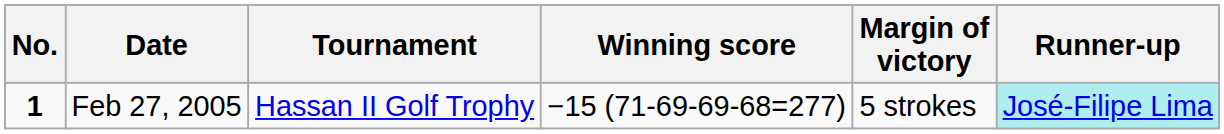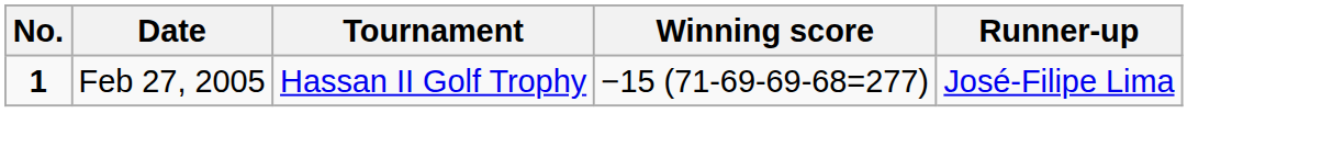- column: Margin of victory | 5 strokes
Feb 27, 2005 | Runner-up: paleturquoise background -> no background
